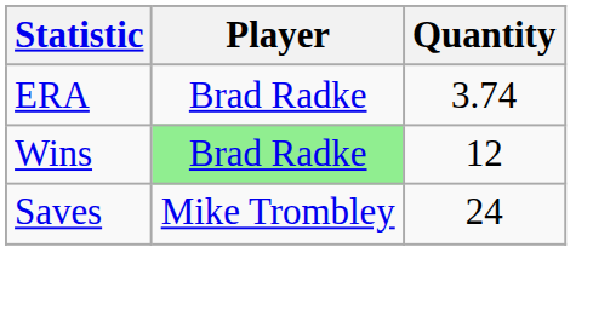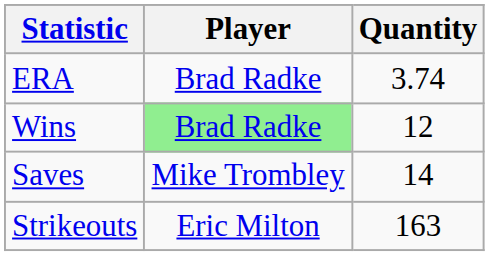Saves | Quantity: 24 -> 14
+ row: Strikeouts | Eric Milton | 163
